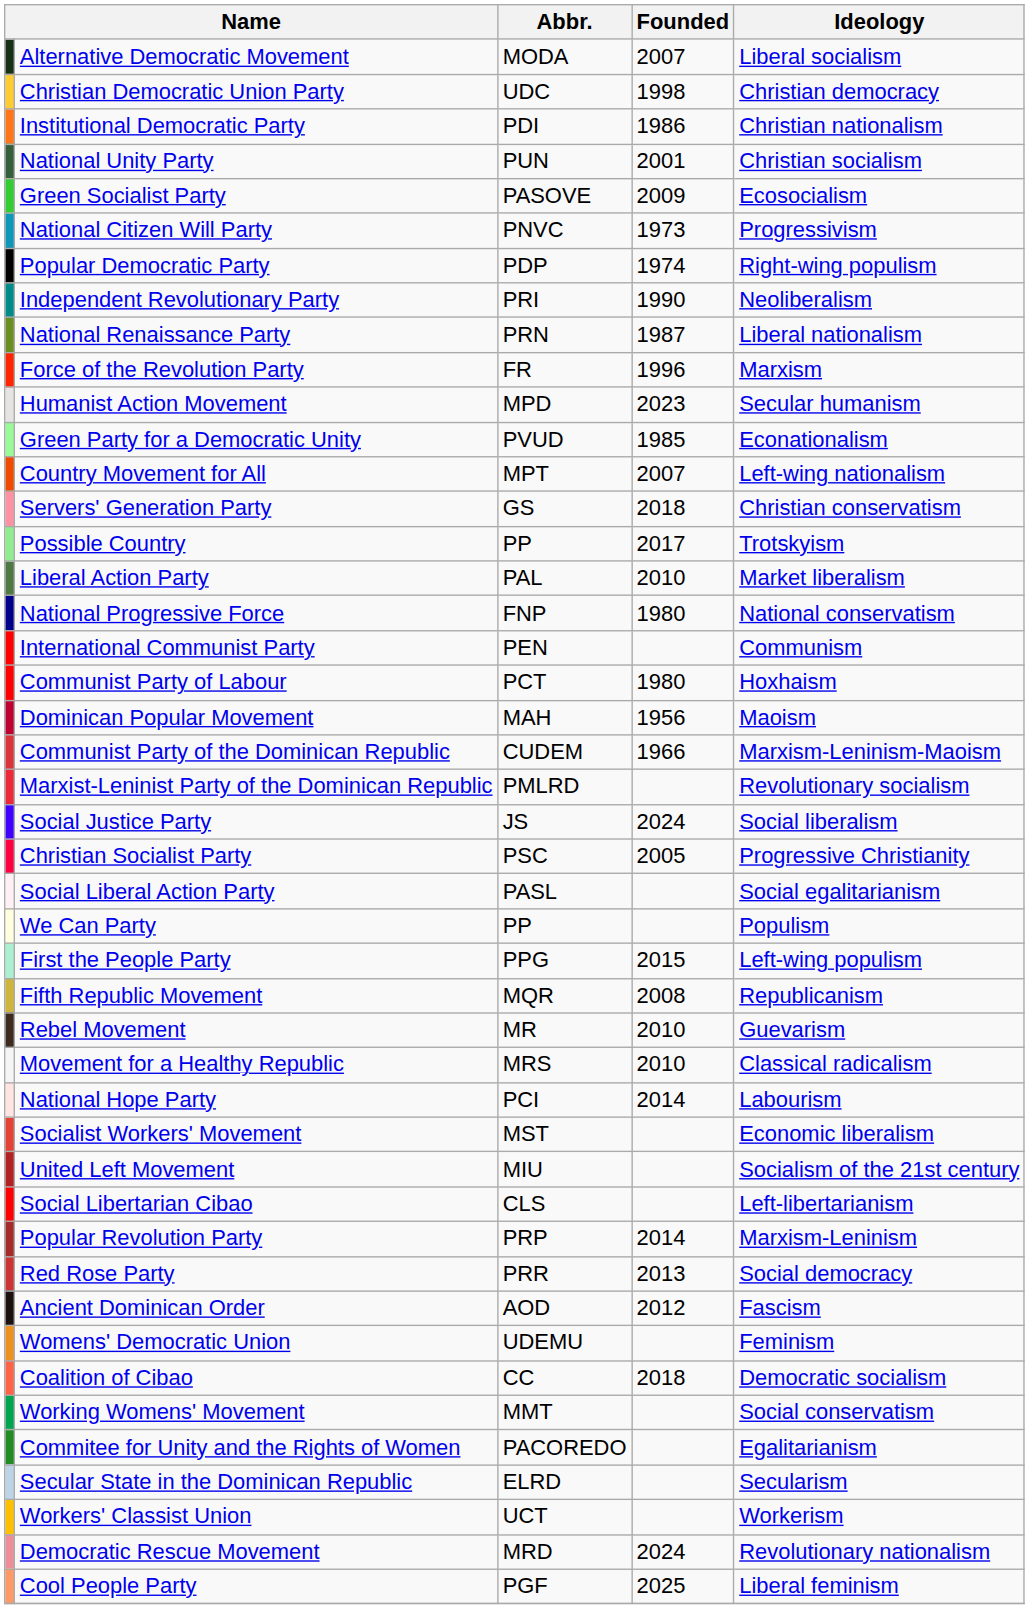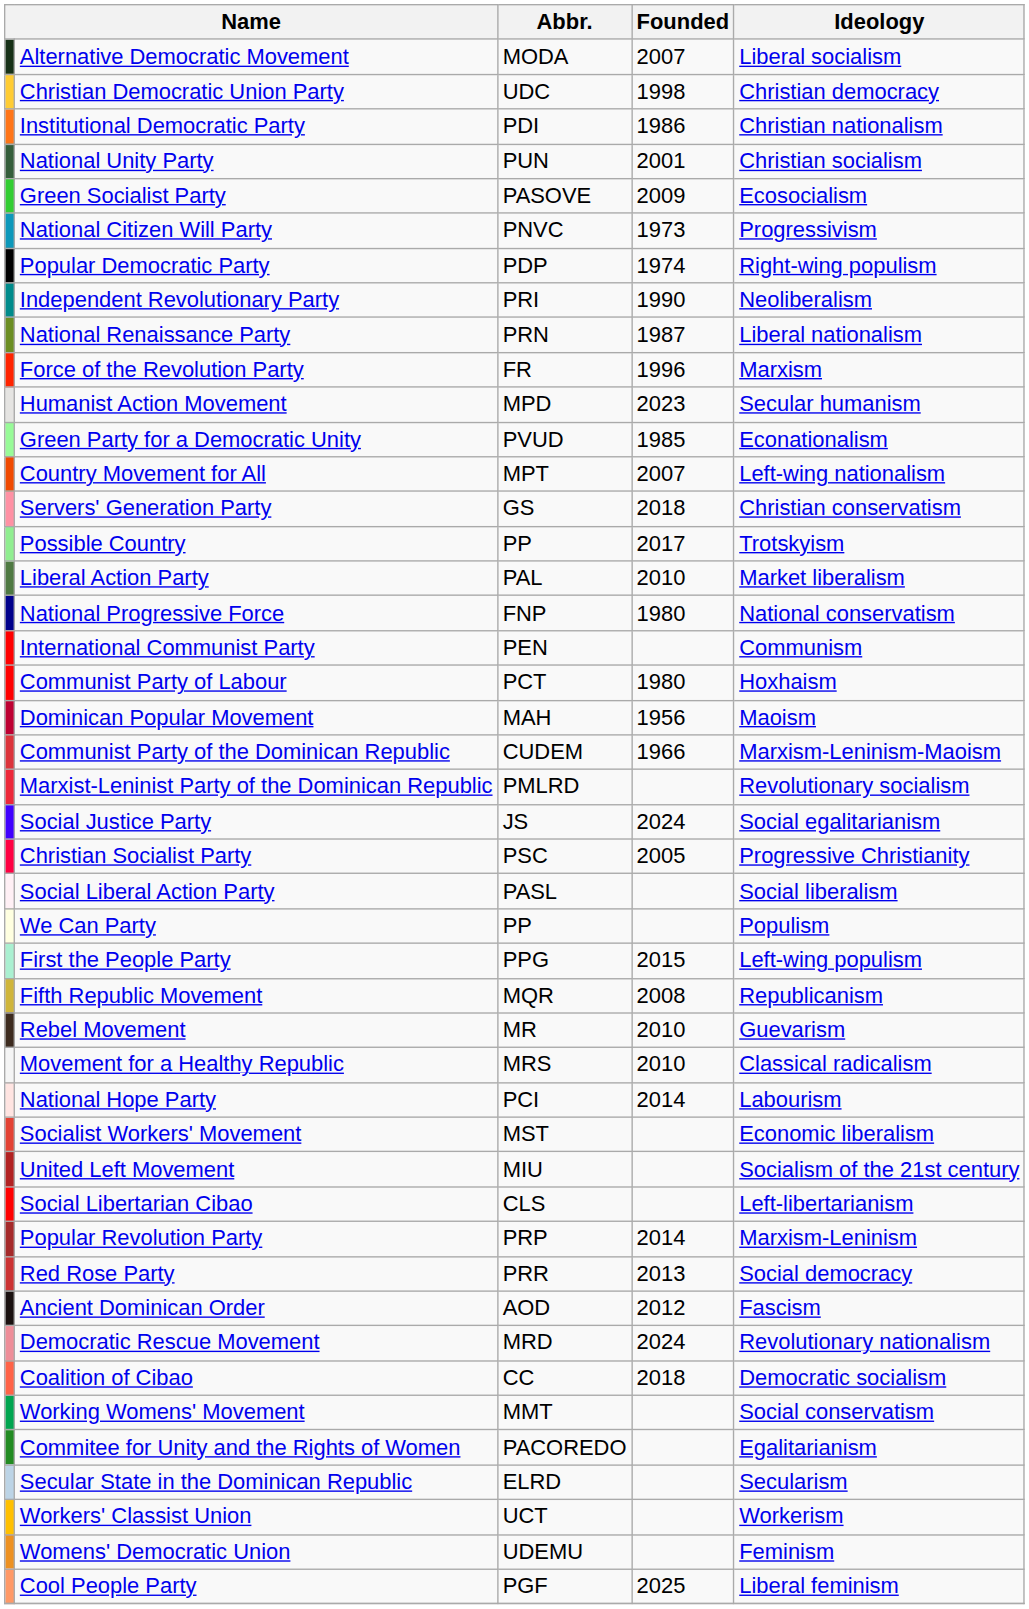Social Justice Party | Ideology: Social liberalism -> Social egalitarianism
Social Liberal Action Party | Ideology: Social egalitarianism -> Social liberalism
rows swapped: Womens' Democratic Union <-> Democratic Rescue Movement
